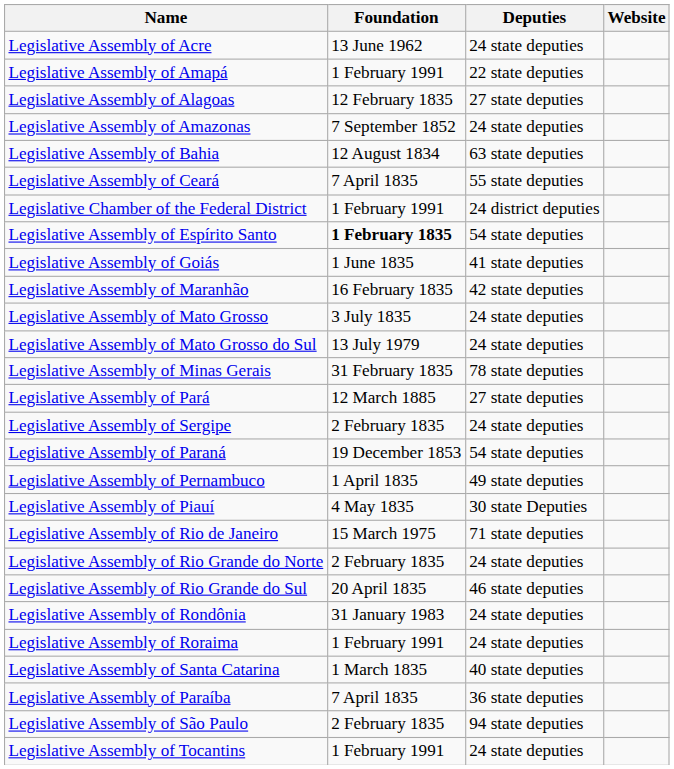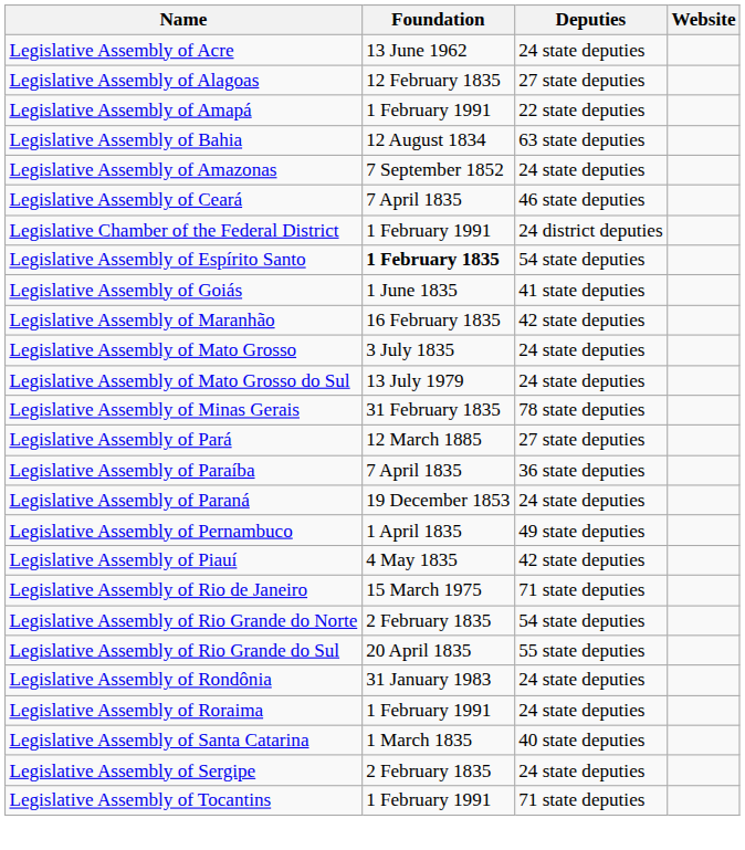rows swapped: Legislative Assembly of Alagoas <-> Legislative Assembly of Amapá
rows swapped: Legislative Assembly of Amazonas <-> Legislative Assembly of Bahia
Legislative Assembly of Ceará | Deputies: 55 state deputies -> 46 state deputies
rows swapped: Legislative Assembly of Paraíba <-> Legislative Assembly of Sergipe
Legislative Assembly of Paraná | Deputies: 54 state deputies -> 24 state deputies
Legislative Assembly of Piauí | Deputies: 30 state Deputies -> 42 state deputies
Legislative Assembly of Rio Grande do Norte | Deputies: 24 state deputies -> 54 state deputies
Legislative Assembly of Rio Grande do Sul | Deputies: 46 state deputies -> 55 state deputies
- row: Legislative Assembly of São Paulo | 2 February 1835 | 94 state deputies
Legislative Assembly of Tocantins | Deputies: 24 state deputies -> 71 state deputies
